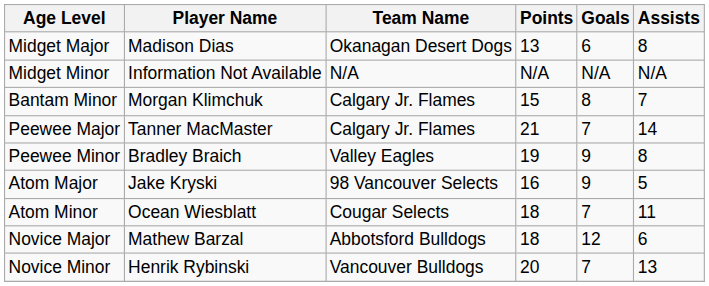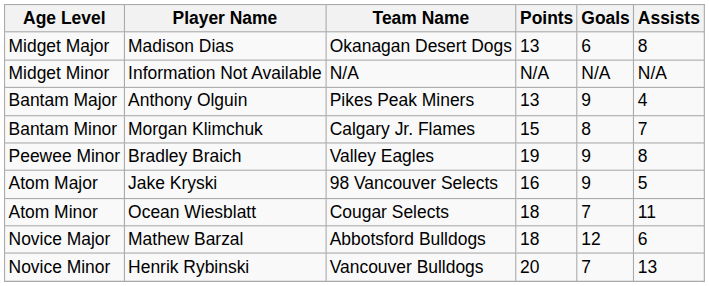+ row: Bantam Major | Anthony Olguin | Pikes Peak Miners | 13 | 9 | 4
- row: Peewee Major | Tanner MacMaster | Calgary Jr. Flames | 21 | 7 | 14
